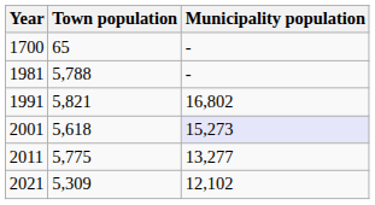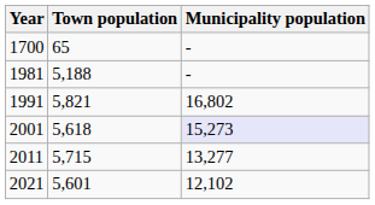1981 | Town population: 5,788 -> 5,188
2011 | Town population: 5,775 -> 5,715
2021 | Town population: 5,309 -> 5,601
